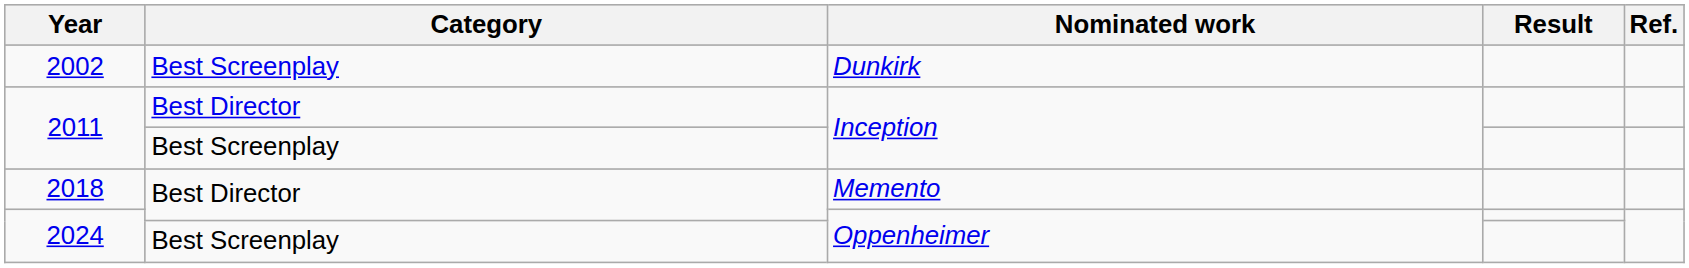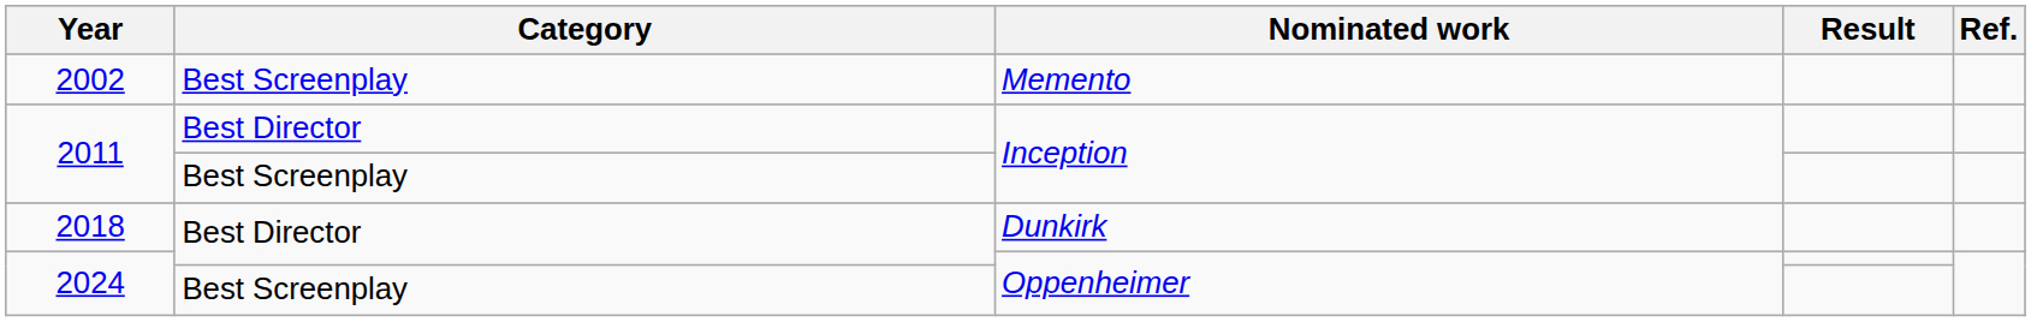2002 | Nominated work: Dunkirk -> Memento
2018 | Nominated work: Memento -> Dunkirk
